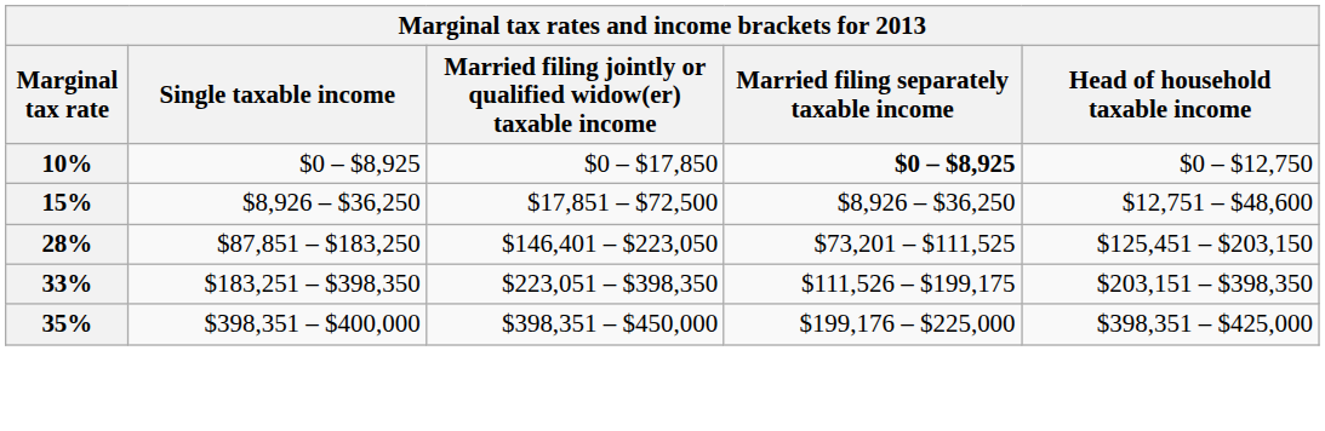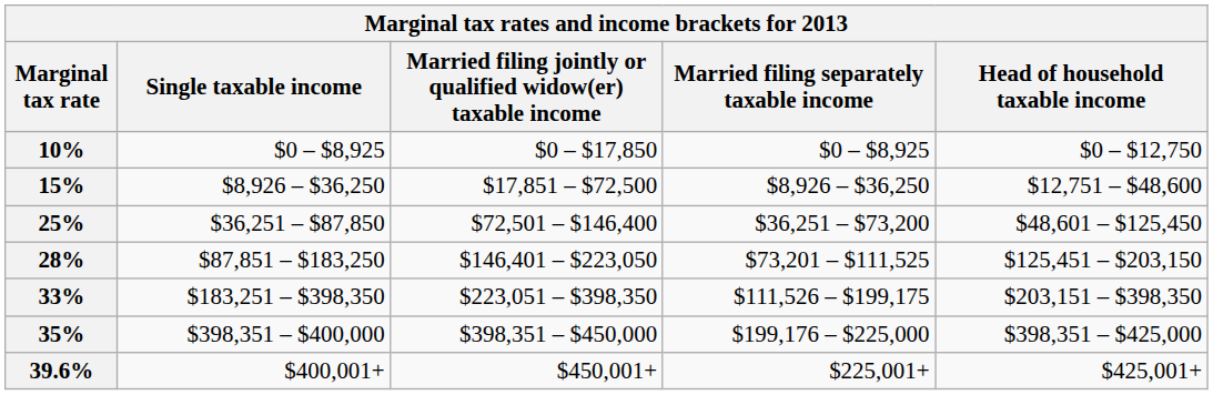10% | Married filing separately taxable income: bold -> normal
+ row: 25% | $36,251 – $87,850 | $72,501 – $146,400 | $36,251 – $73,200 | $48,601 – $125,450
+ row: 39.6% | $400,001+ | $450,001+ | $225,001+ | $425,001+
